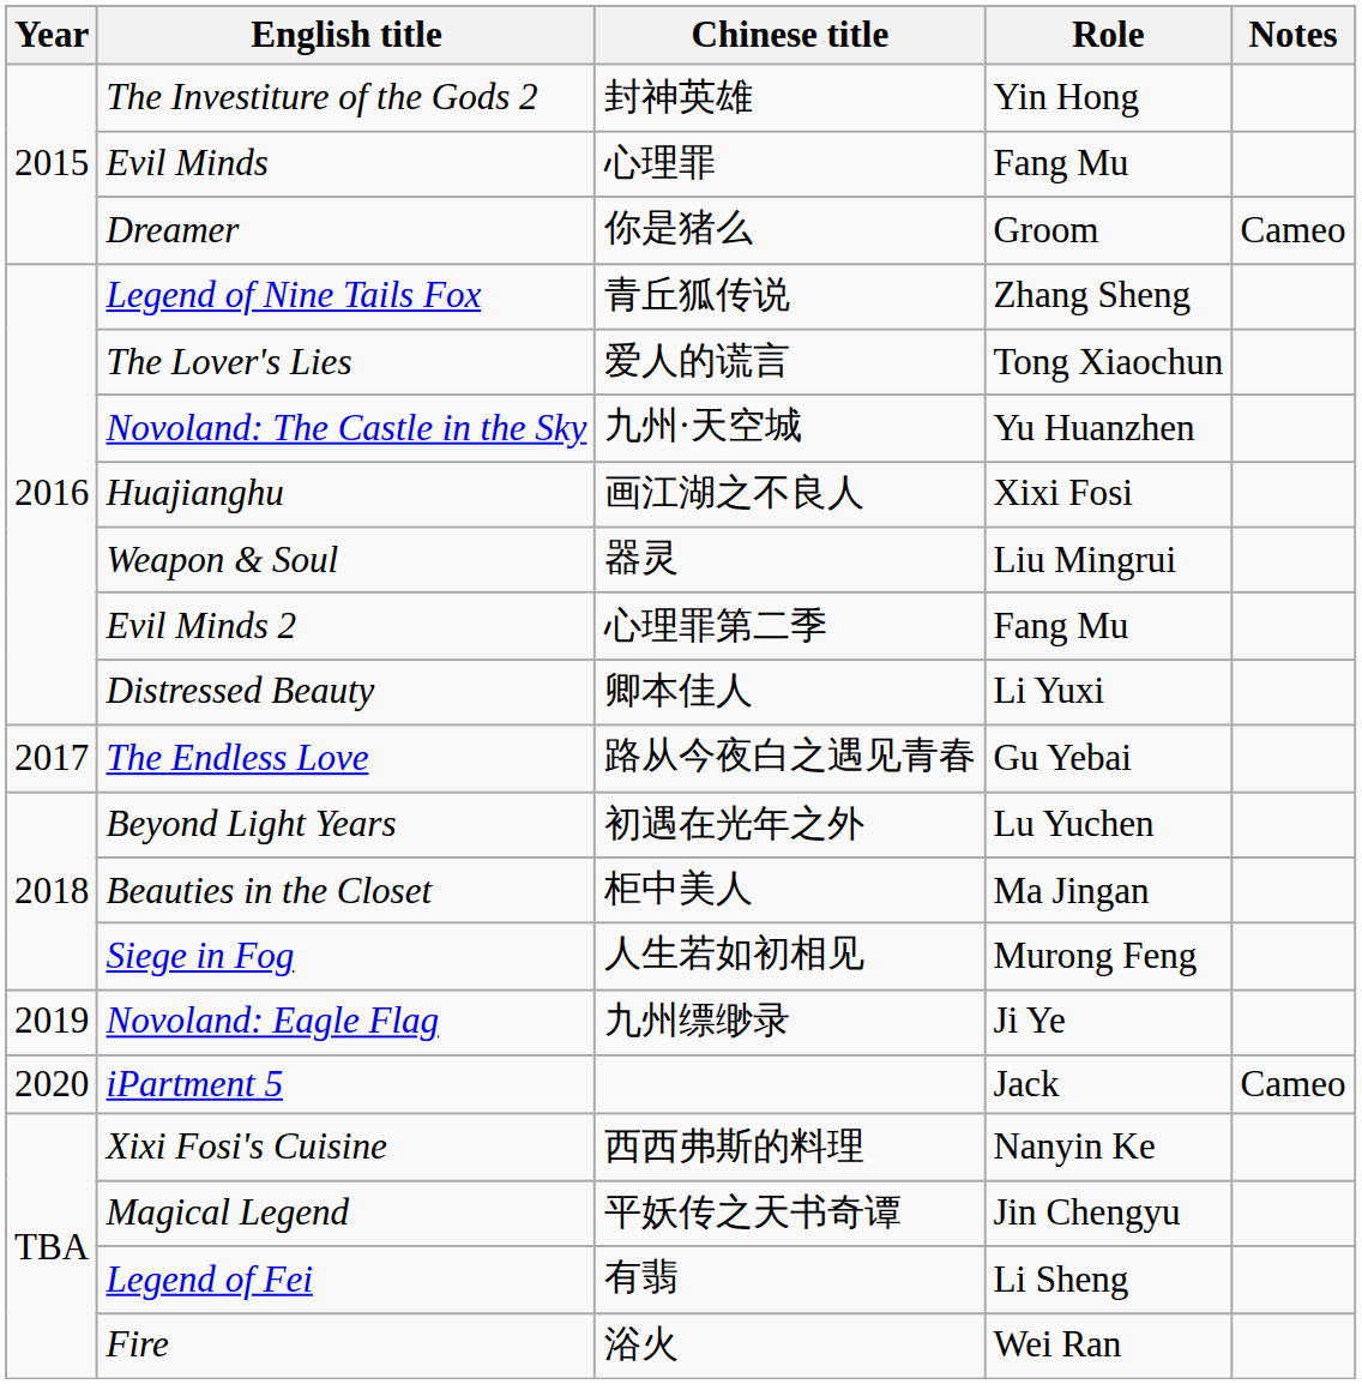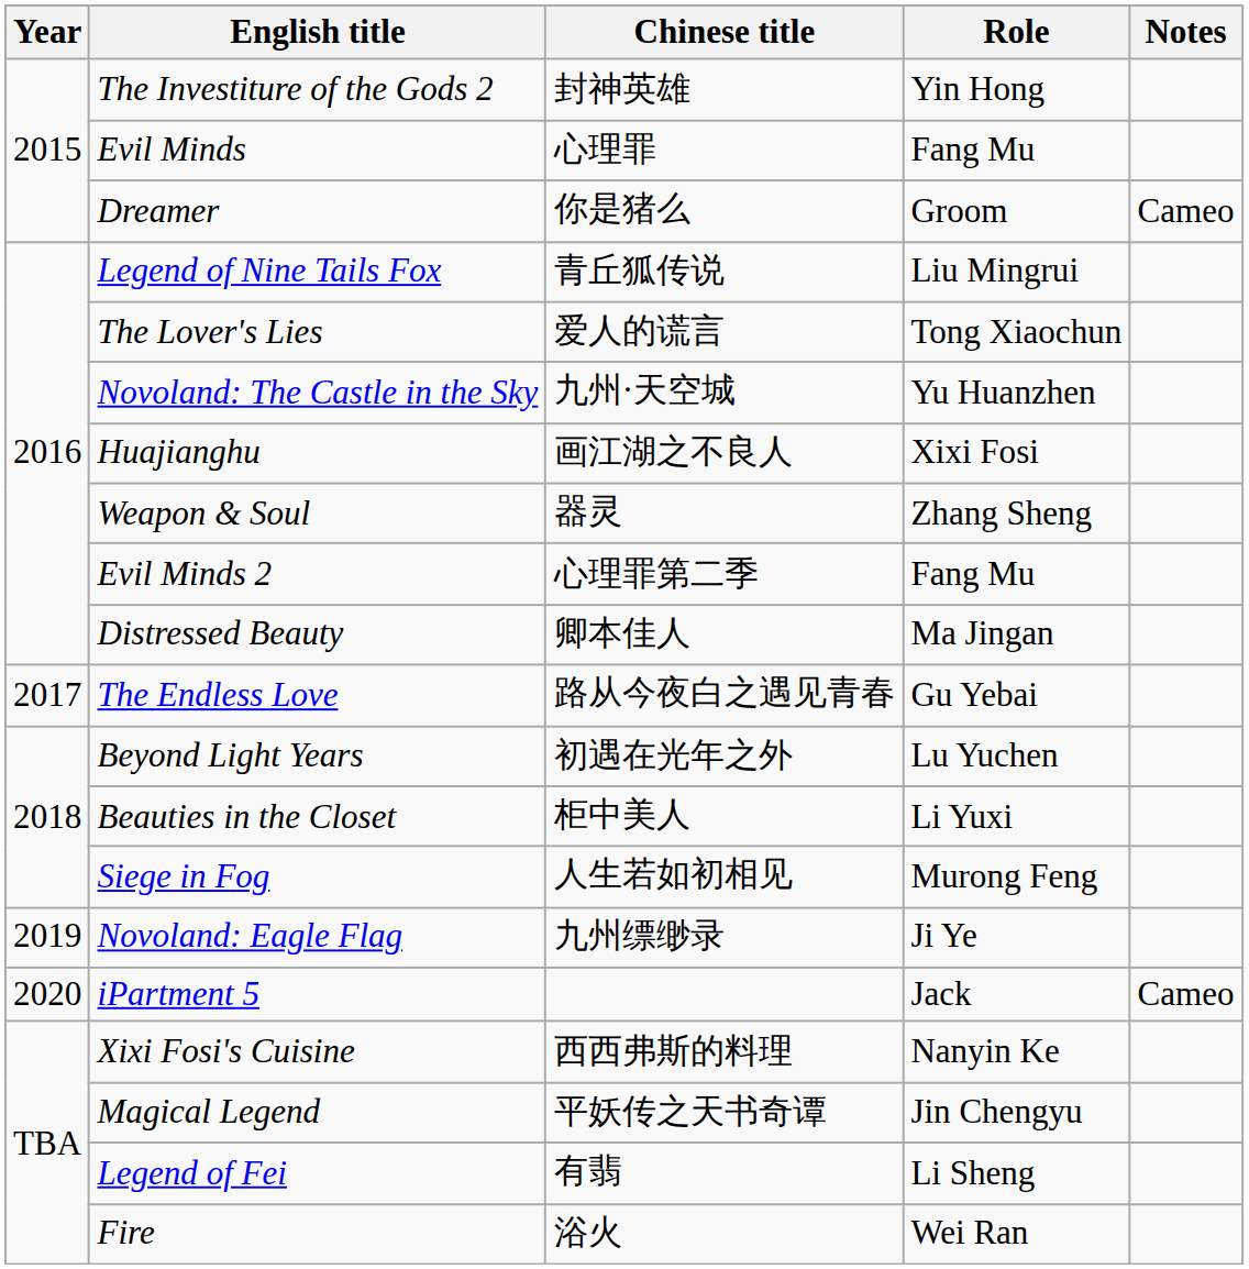Legend of Nine Tails Fox | Role: Zhang Sheng -> Liu Mingrui
Weapon & Soul | Role: Liu Mingrui -> Zhang Sheng
Distressed Beauty | Role: Li Yuxi -> Ma Jingan
Beauties in the Closet | Role: Ma Jingan -> Li Yuxi
